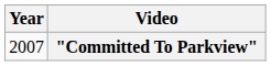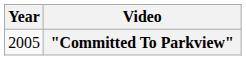"Committed To Parkview" | Year: 2007 -> 2005
